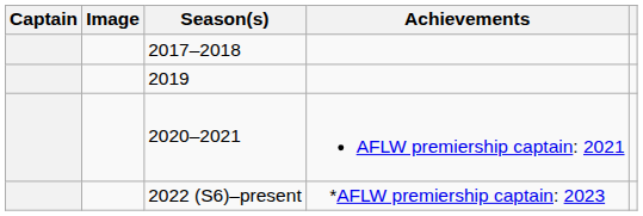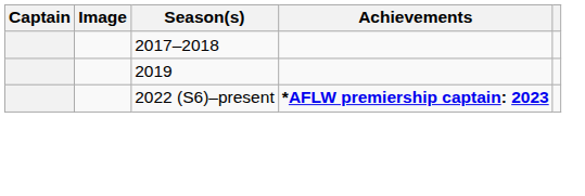- row: 2020–2021 | AFLW premiership captain: 2021
2022 (S6)–present | Achievements: normal -> bold
